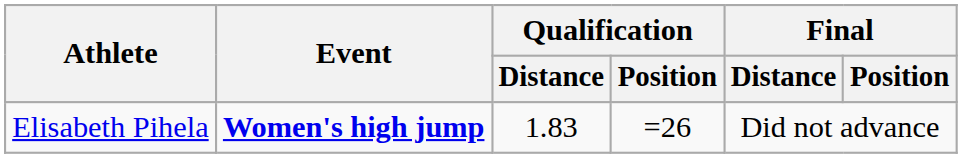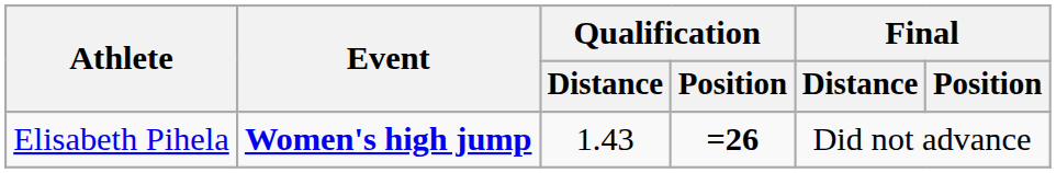Elisabeth Pihela | Qualification / Distance: 1.83 -> 1.43
Elisabeth Pihela | Qualification / Position: normal -> bold
